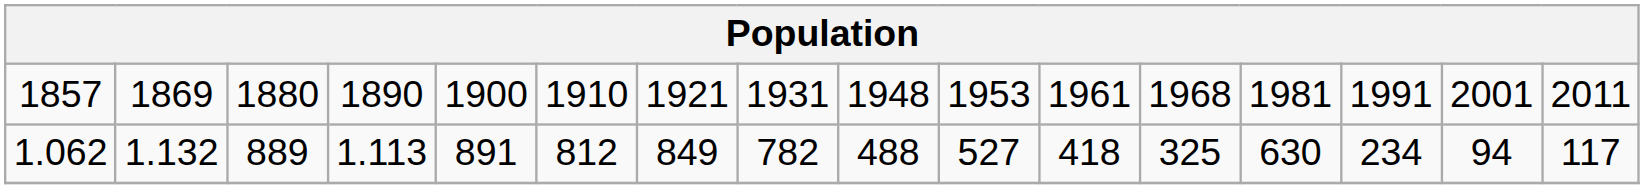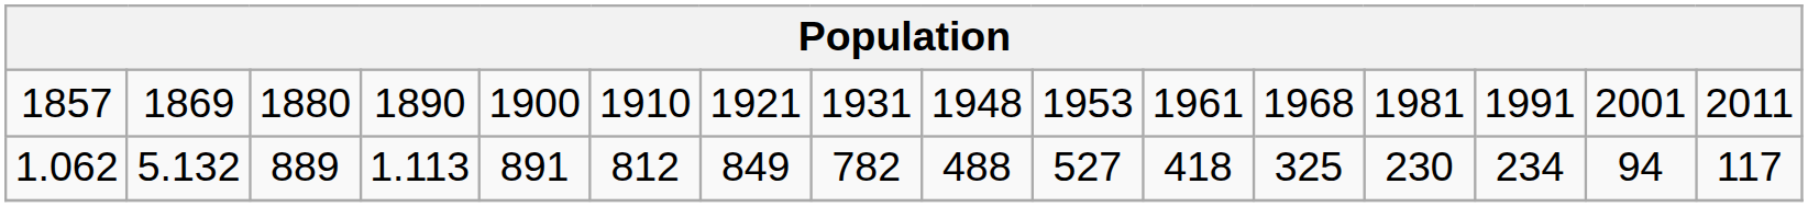1.062 | column 2: 1.132 -> 5.132
1.062 | column 13: 630 -> 230
